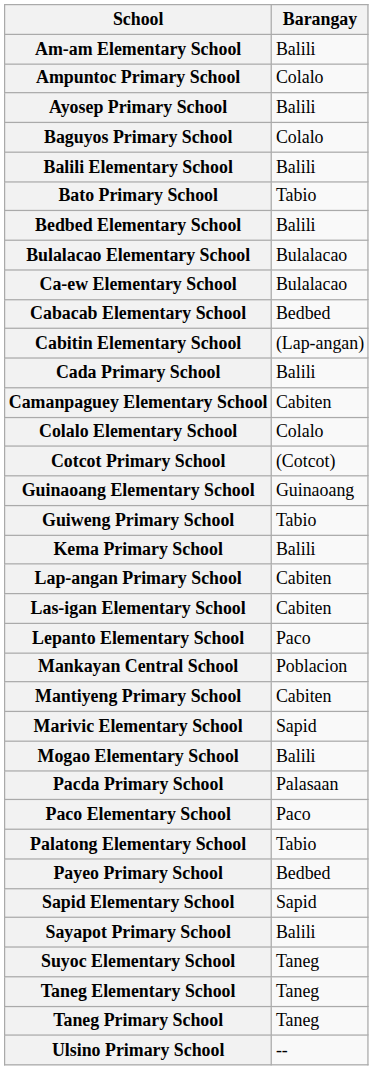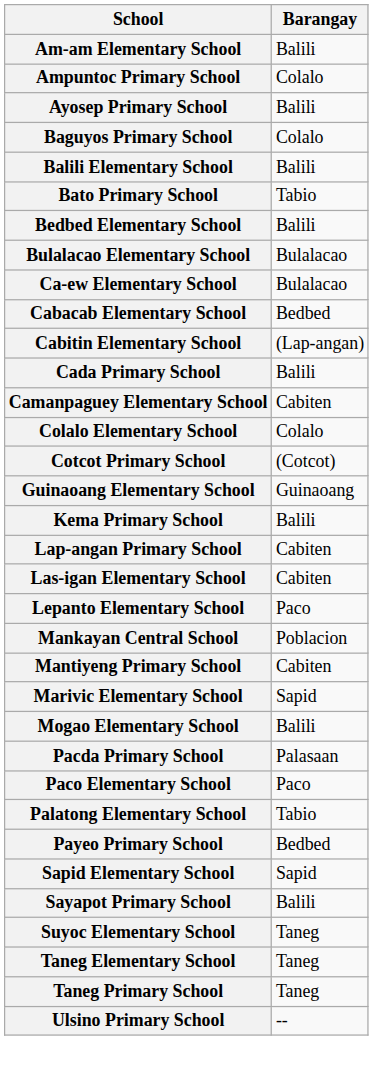- row: Guiweng Primary School | Tabio
